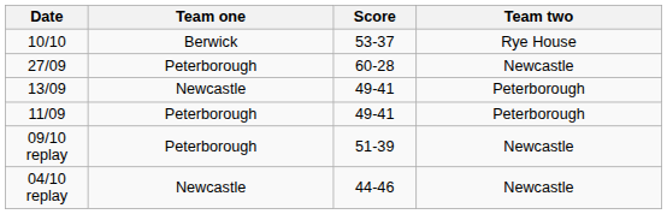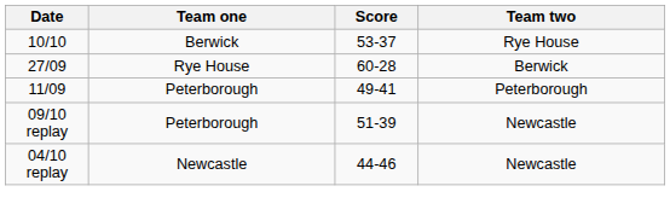27/09 | Team one: Peterborough -> Rye House
27/09 | Team two: Newcastle -> Berwick
- row: 13/09 | Newcastle | 49-41 | Peterborough
